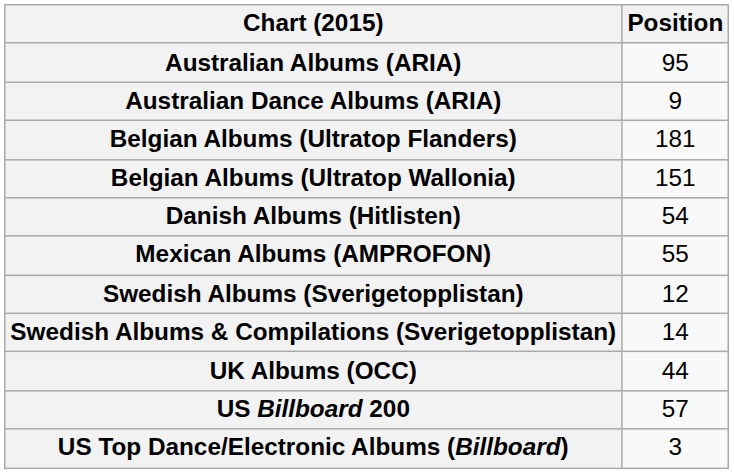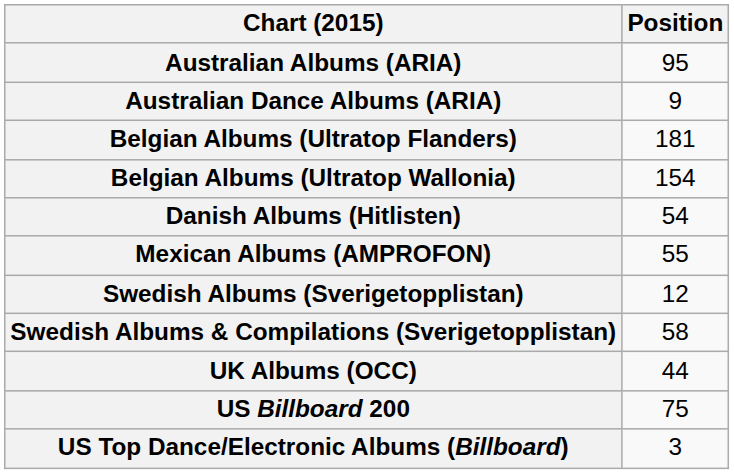Belgian Albums (Ultratop Wallonia) | Position: 151 -> 154
Swedish Albums & Compilations (Sverigetopplistan) | Position: 14 -> 58
US Billboard 200 | Position: 57 -> 75
